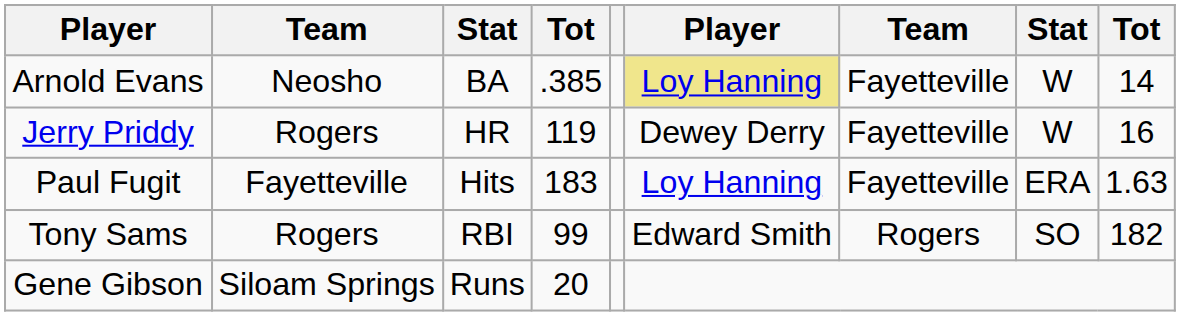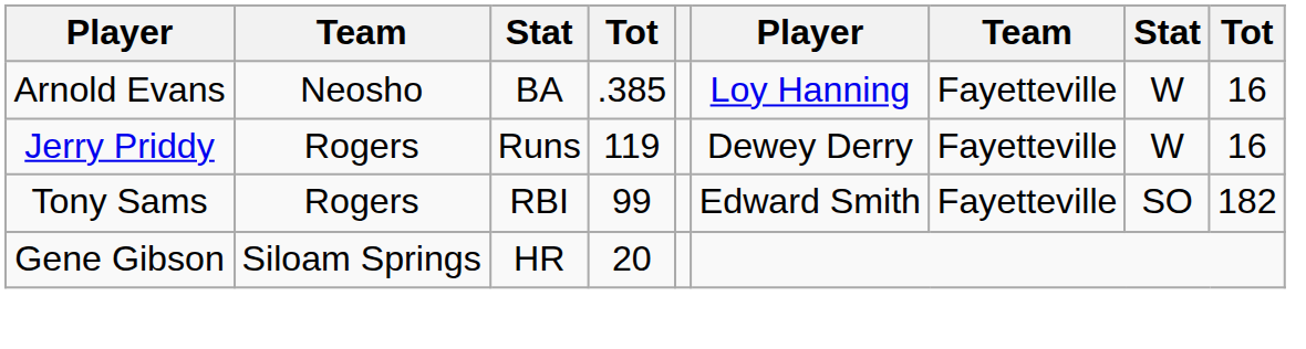Arnold Evans | column 6: khaki background -> no background
Arnold Evans | column 9: 14 -> 16
Jerry Priddy | column 3: HR -> Runs
- row: Paul Fugit | Fayetteville | Hits | 183 | Loy Hanning | Fayetteville | ERA | 1.63
Tony Sams | column 7: Rogers -> Fayetteville
Gene Gibson | column 3: Runs -> HR
